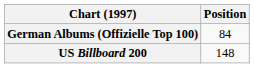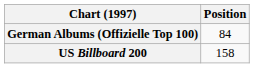US Billboard 200 | Position: 148 -> 158
